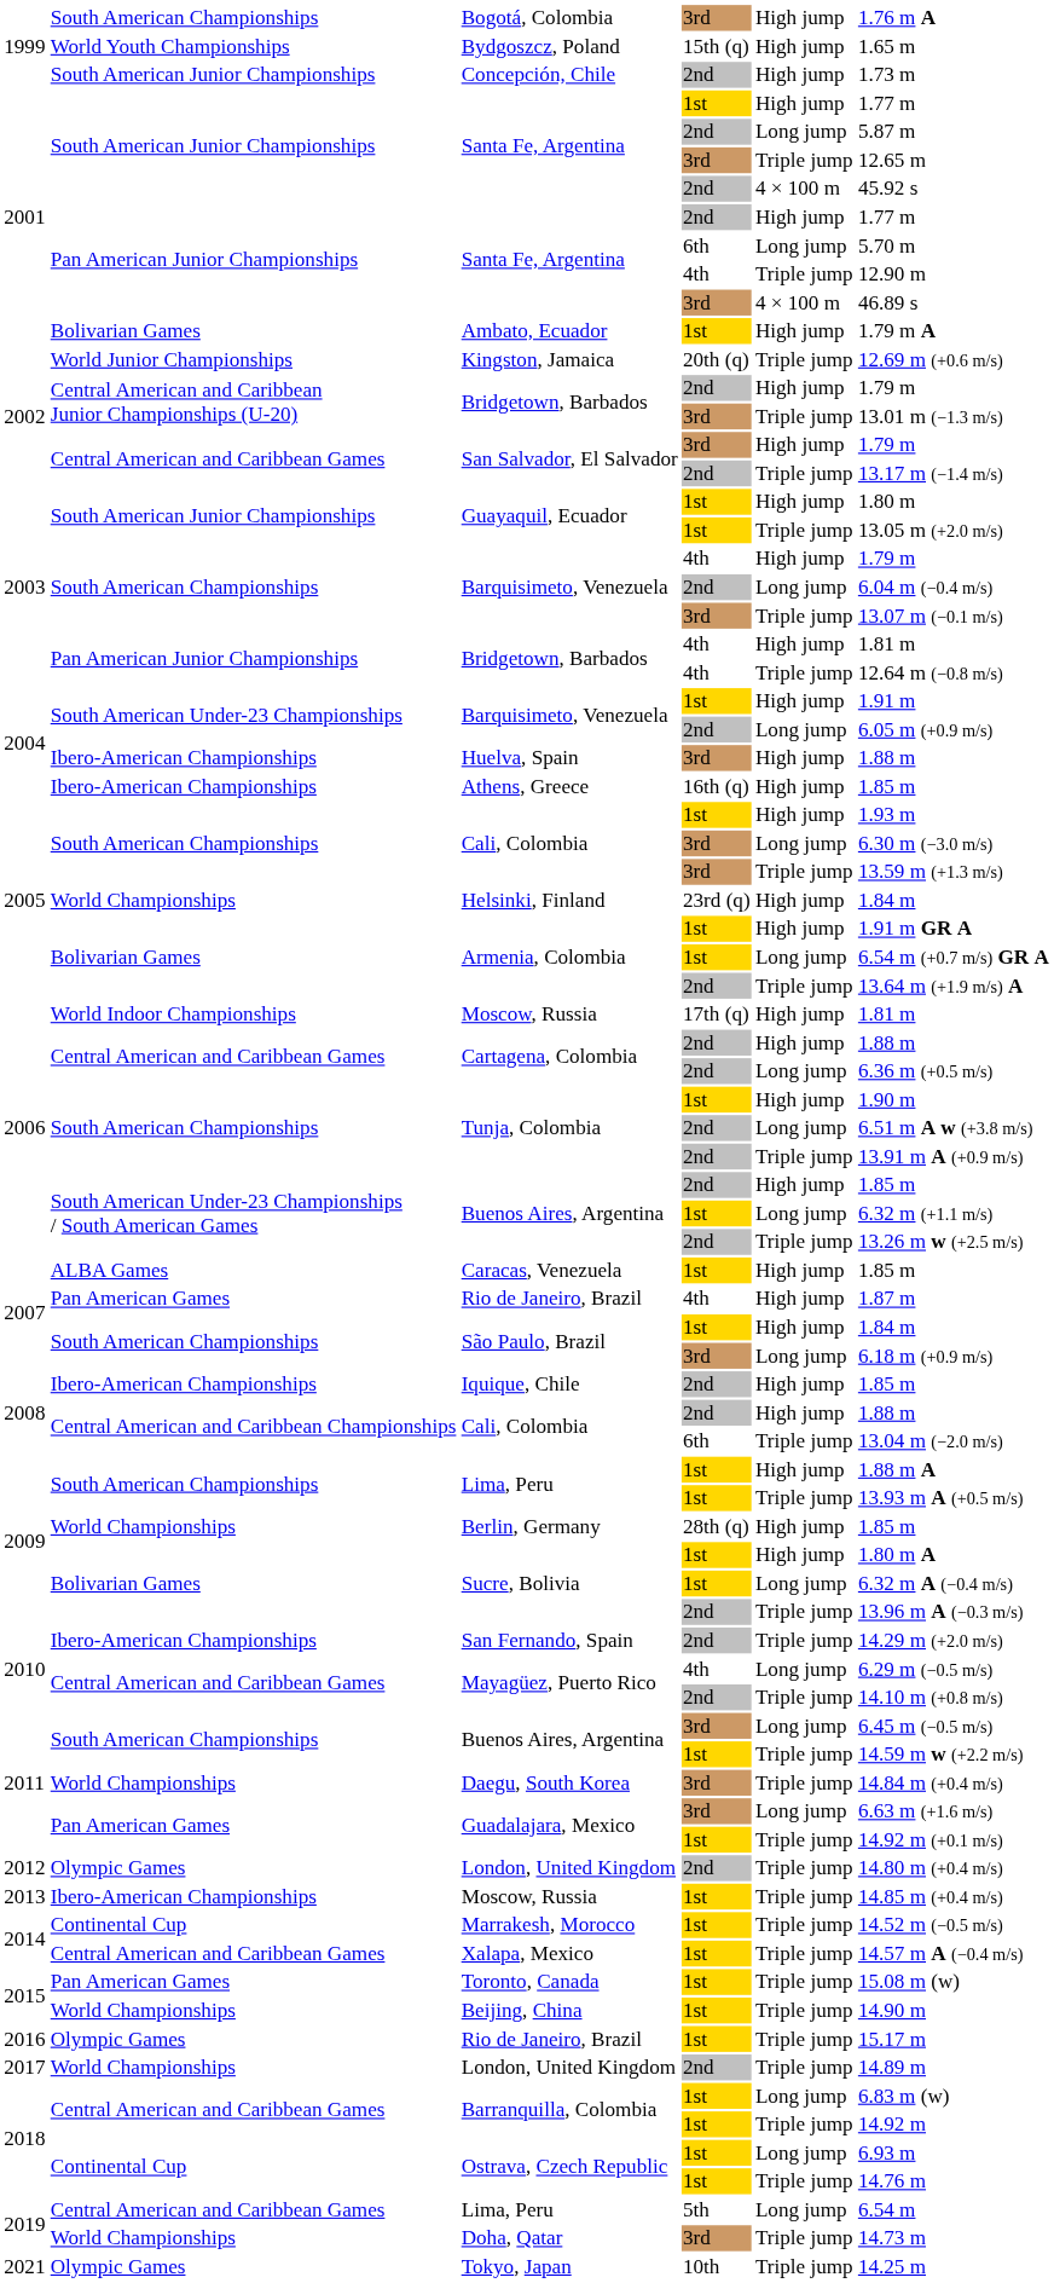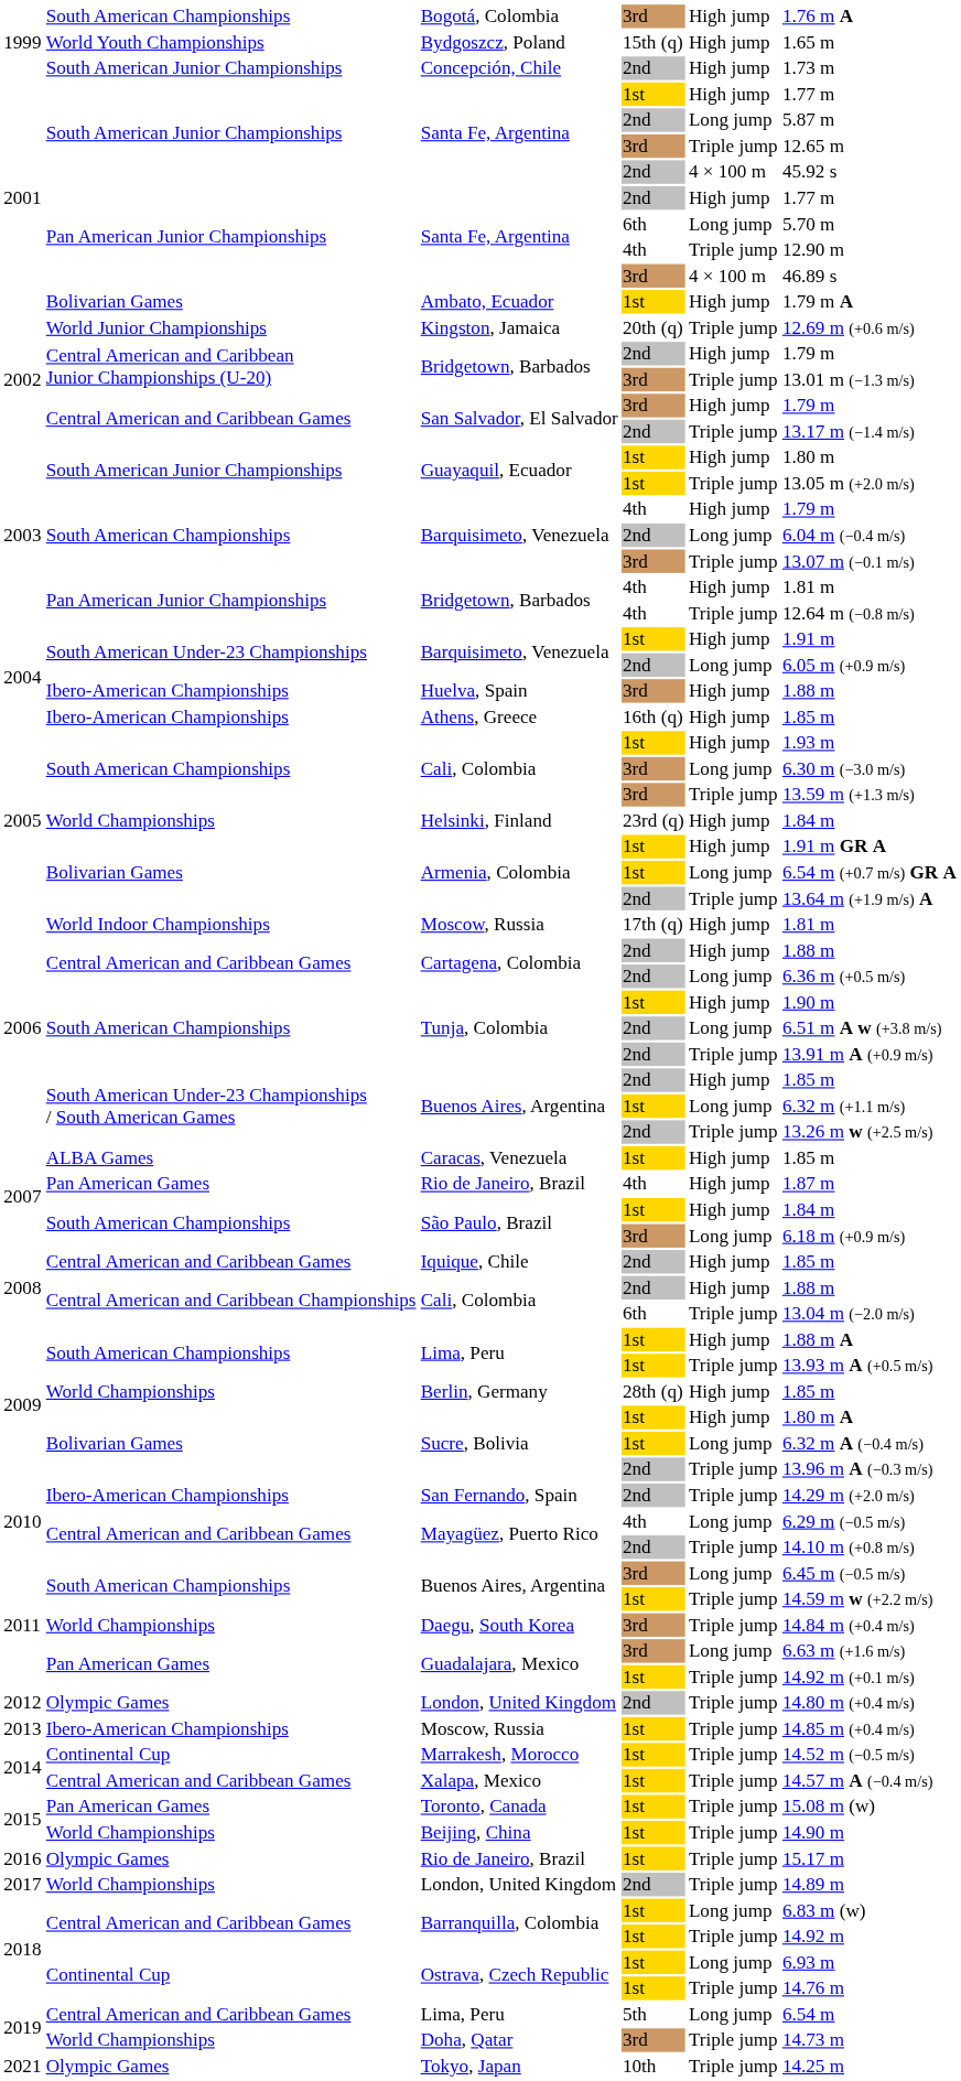Iquique, Chile | column 2: Ibero-American Championships -> Central American and Caribbean Games
